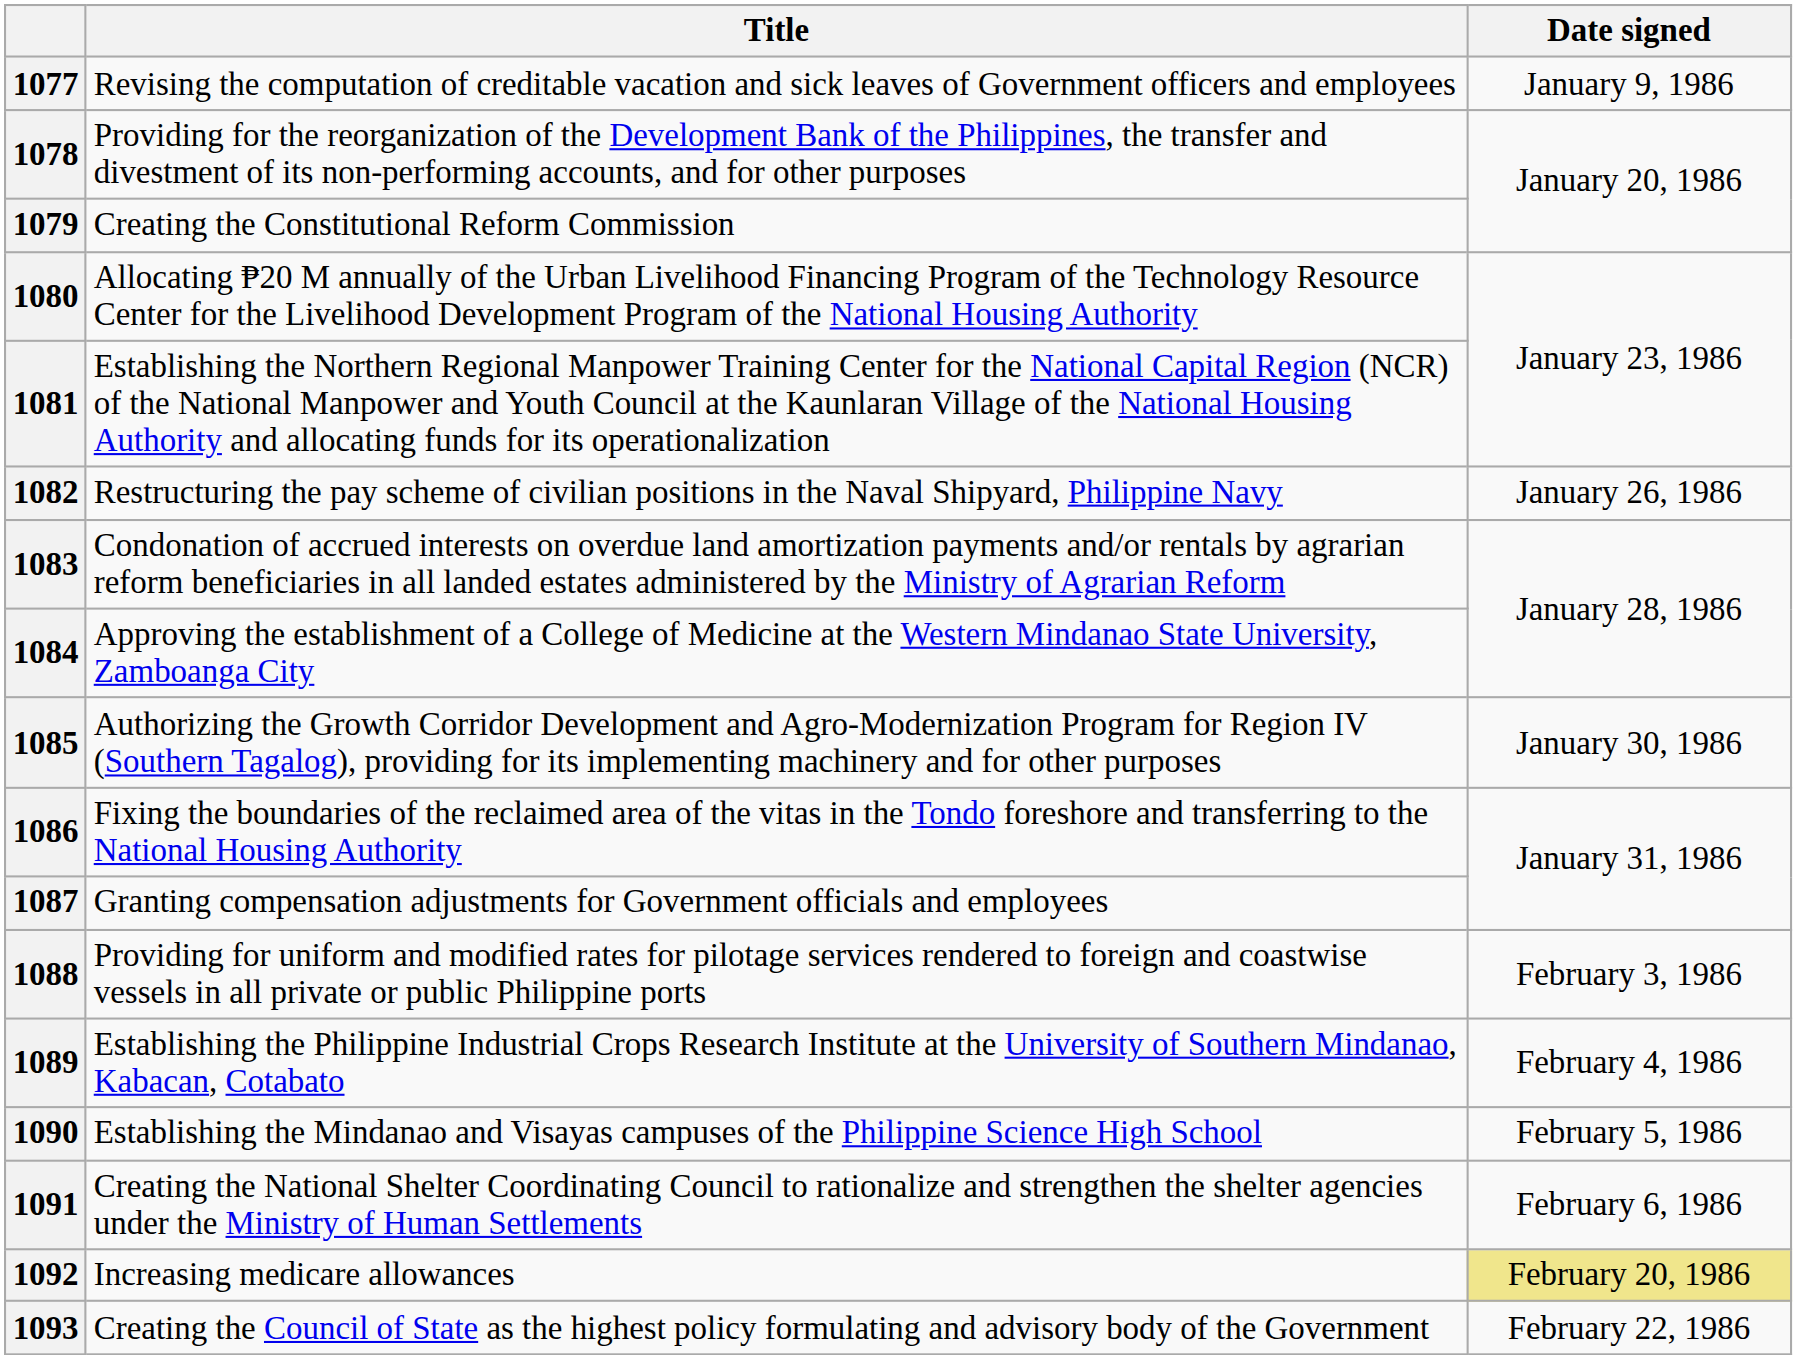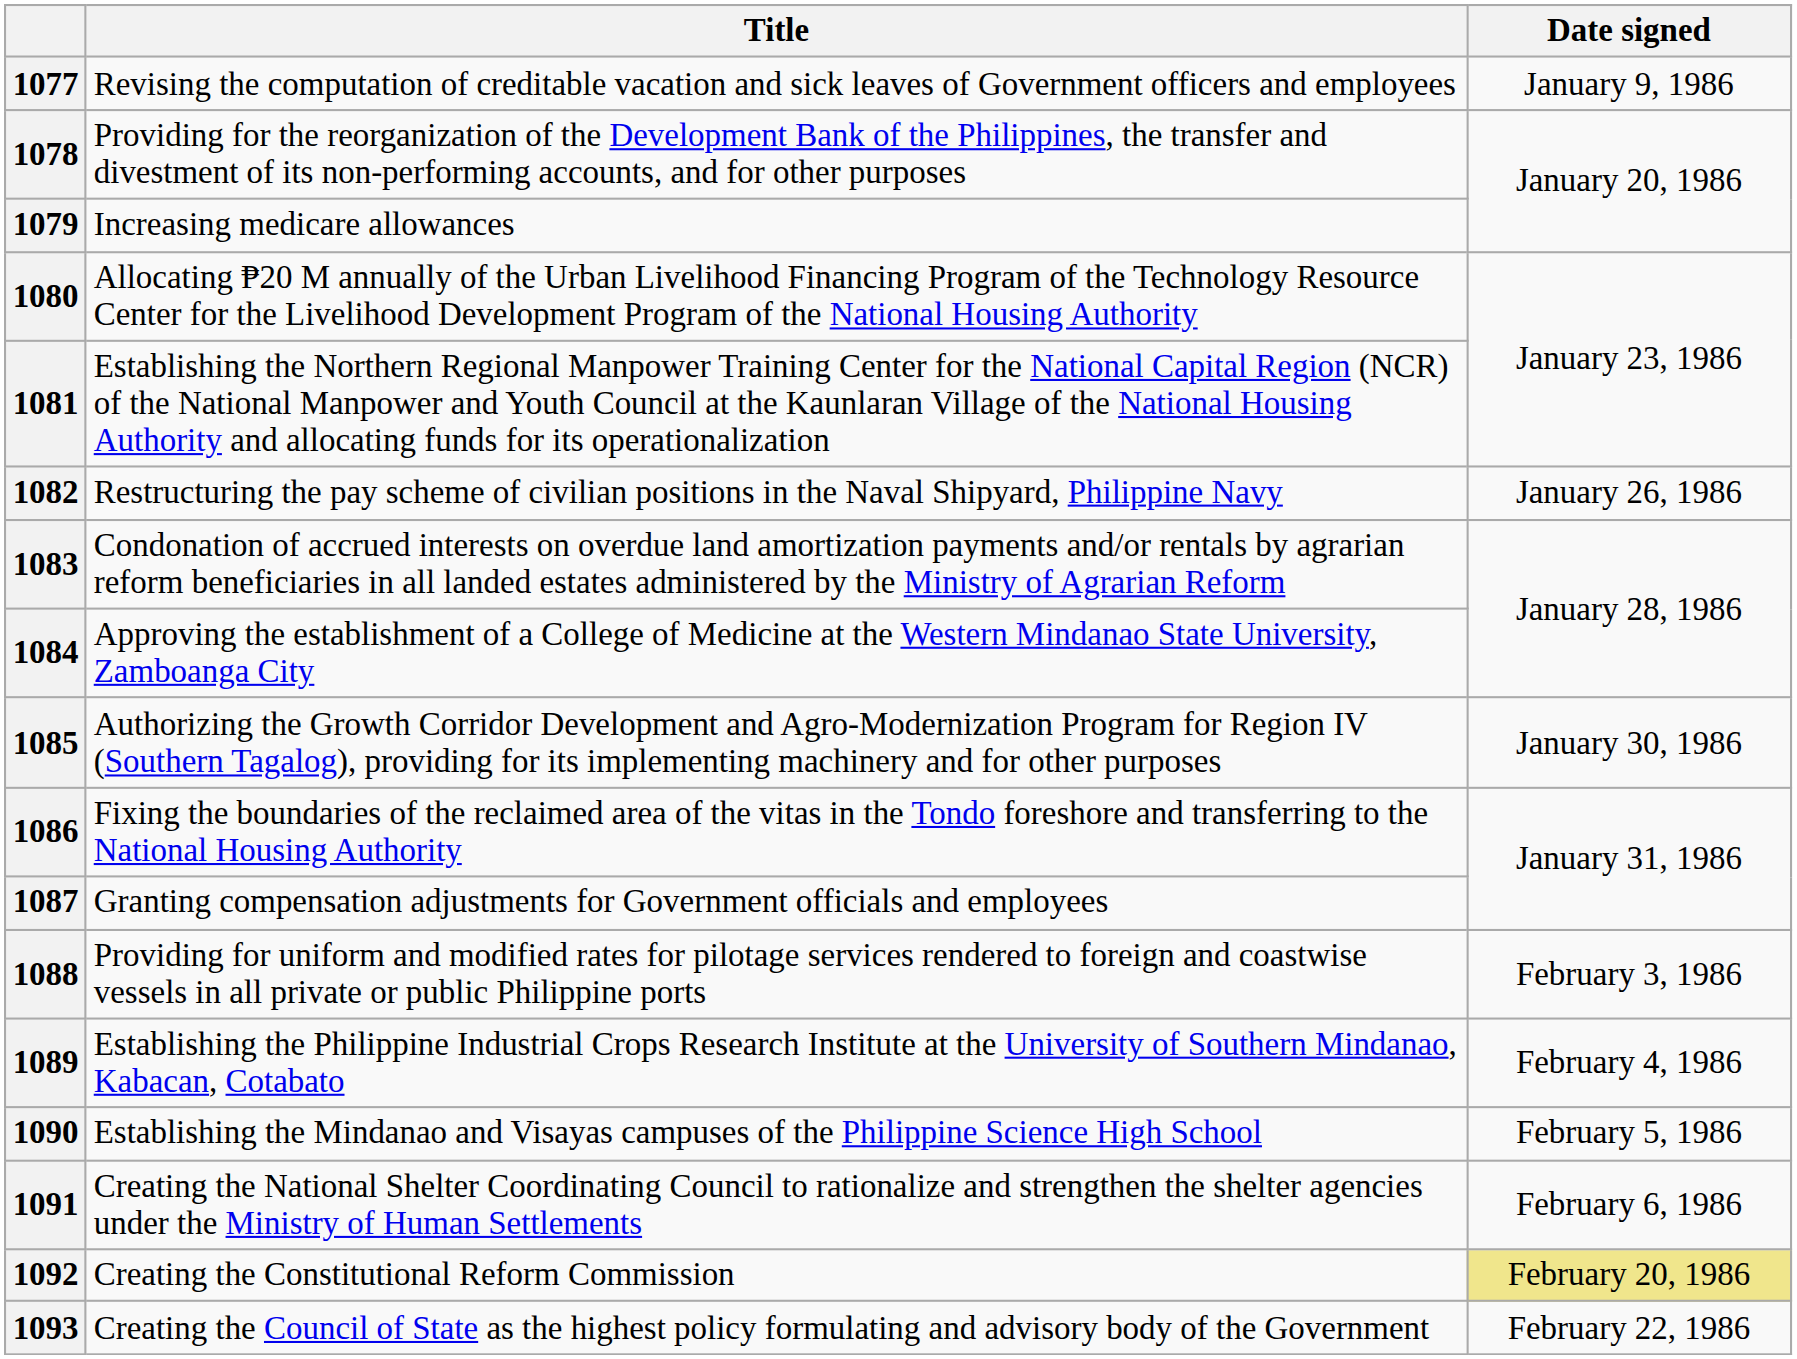1079 | Title: Creating the Constitutional Reform Commission -> Increasing medicare allowances
1092 | Title: Increasing medicare allowances -> Creating the Constitutional Reform Commission
